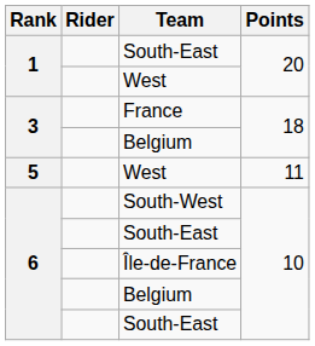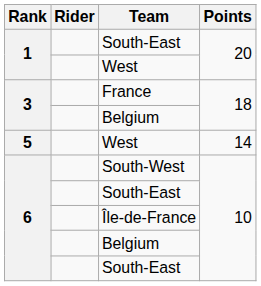5 / West | Points: 11 -> 14
